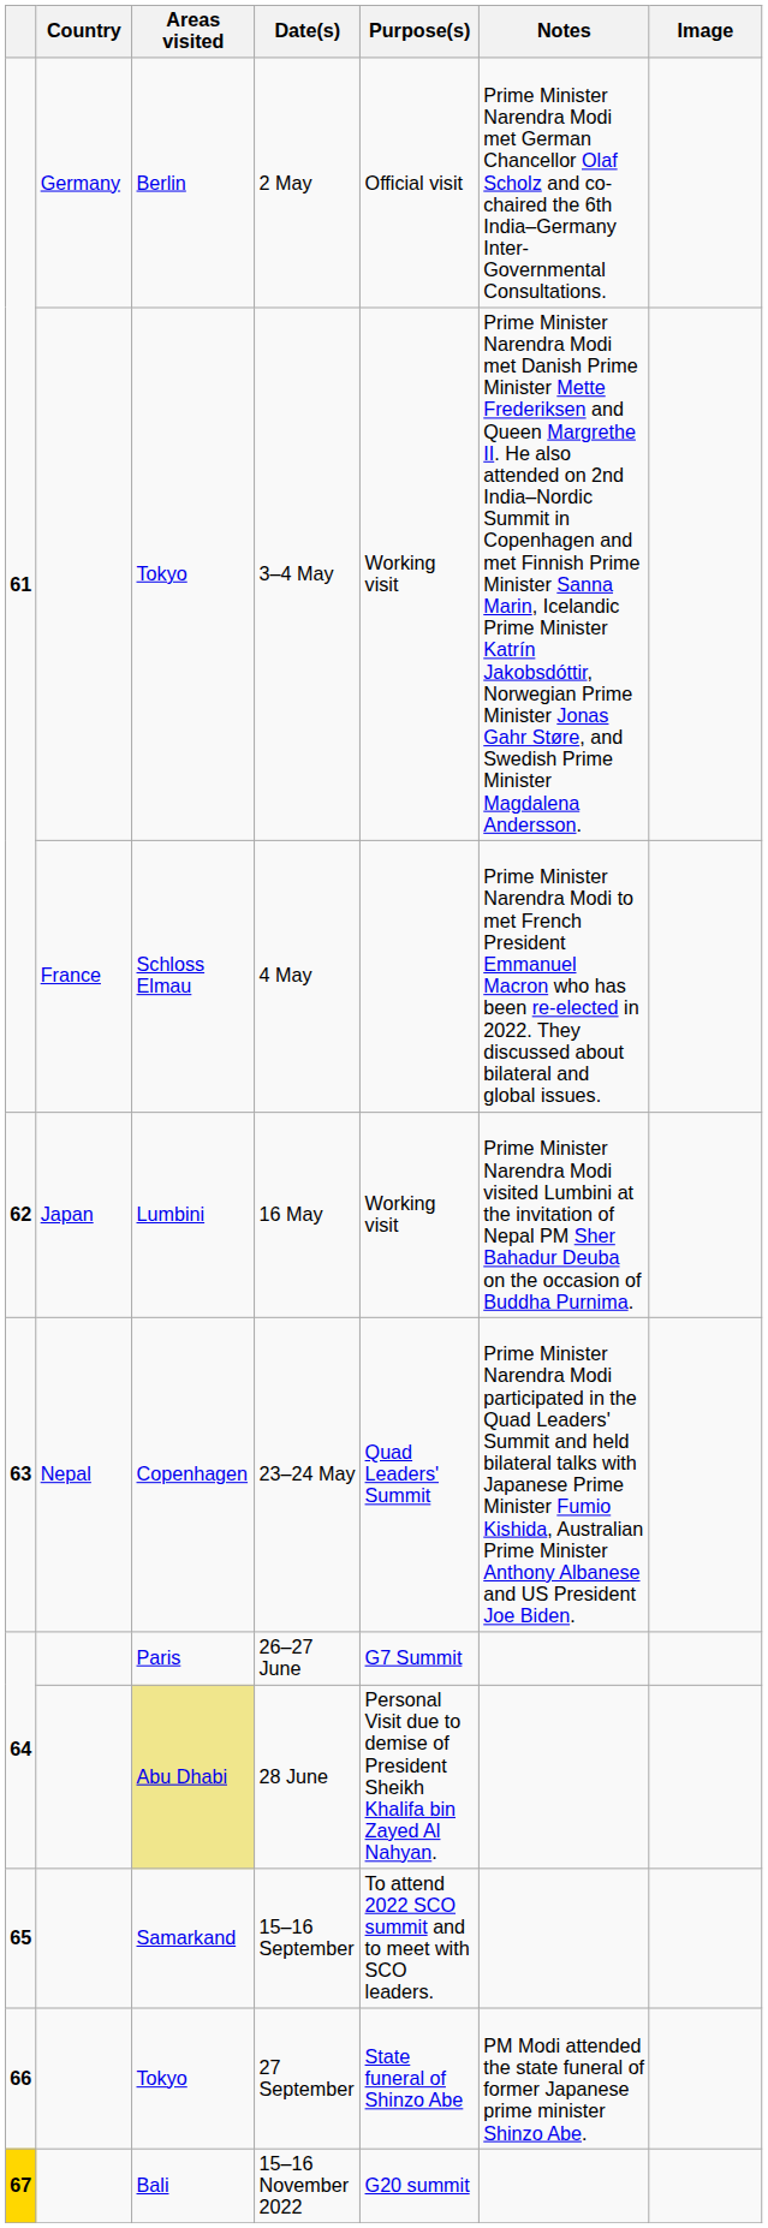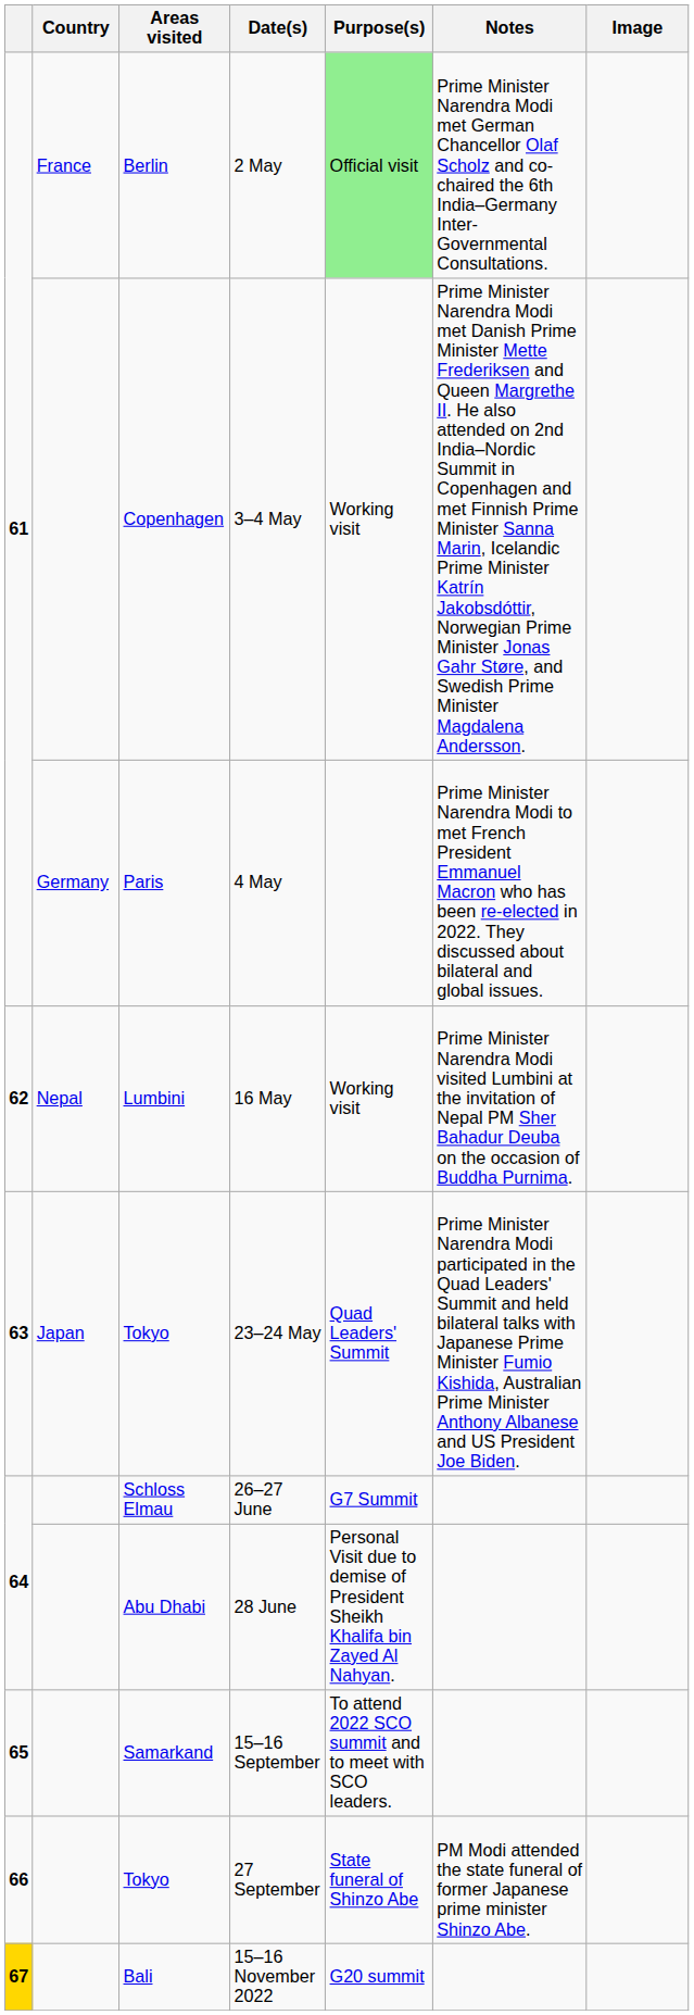2 May | Country: Germany -> France
2 May | Purpose(s): no background -> lightgreen background
3–4 May | Areas visited: Tokyo -> Copenhagen
4 May | Country: France -> Germany
4 May | Areas visited: Schloss Elmau -> Paris
16 May | Country: Japan -> Nepal
23–24 May | Country: Nepal -> Japan
23–24 May | Areas visited: Copenhagen -> Tokyo
26–27 June | Areas visited: Paris -> Schloss Elmau
28 June | Areas visited: khaki background -> no background
